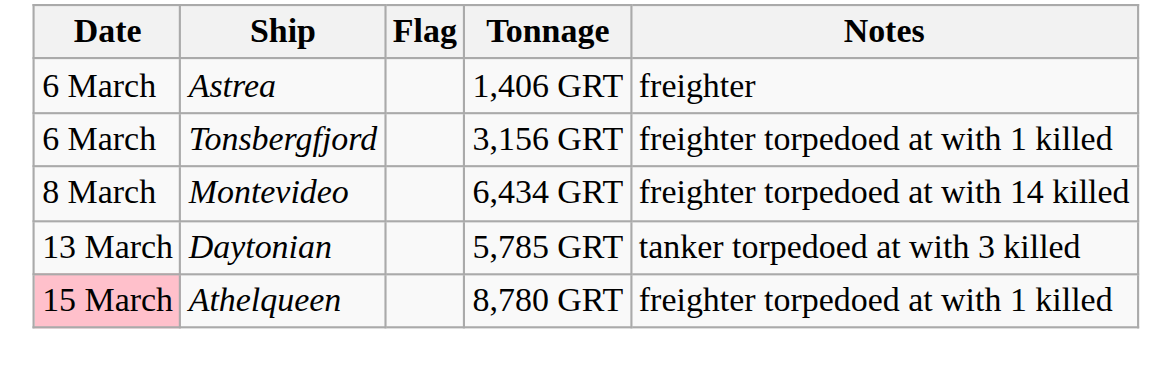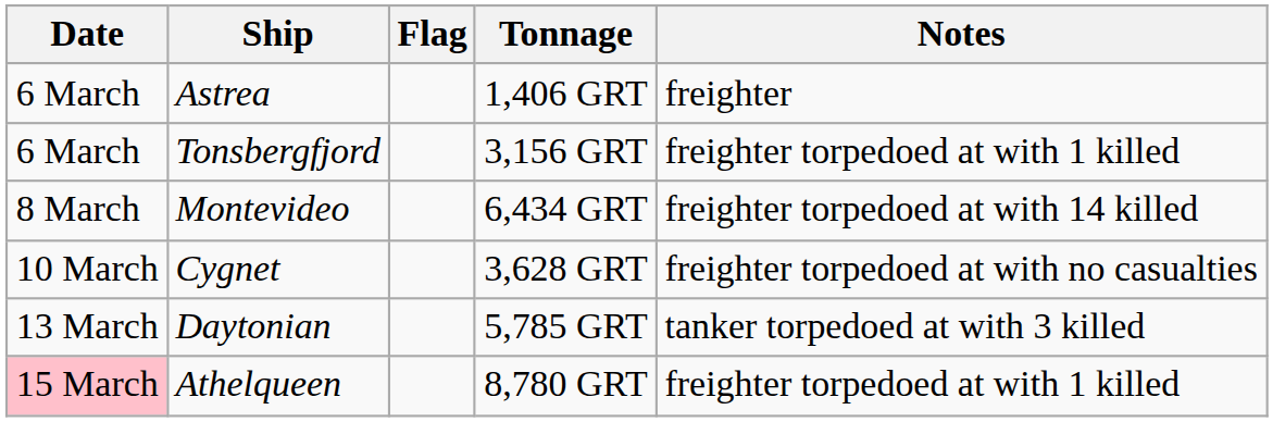+ row: 10 March | Cygnet | 3,628 GRT | freighter torpedoed at with no casualties
